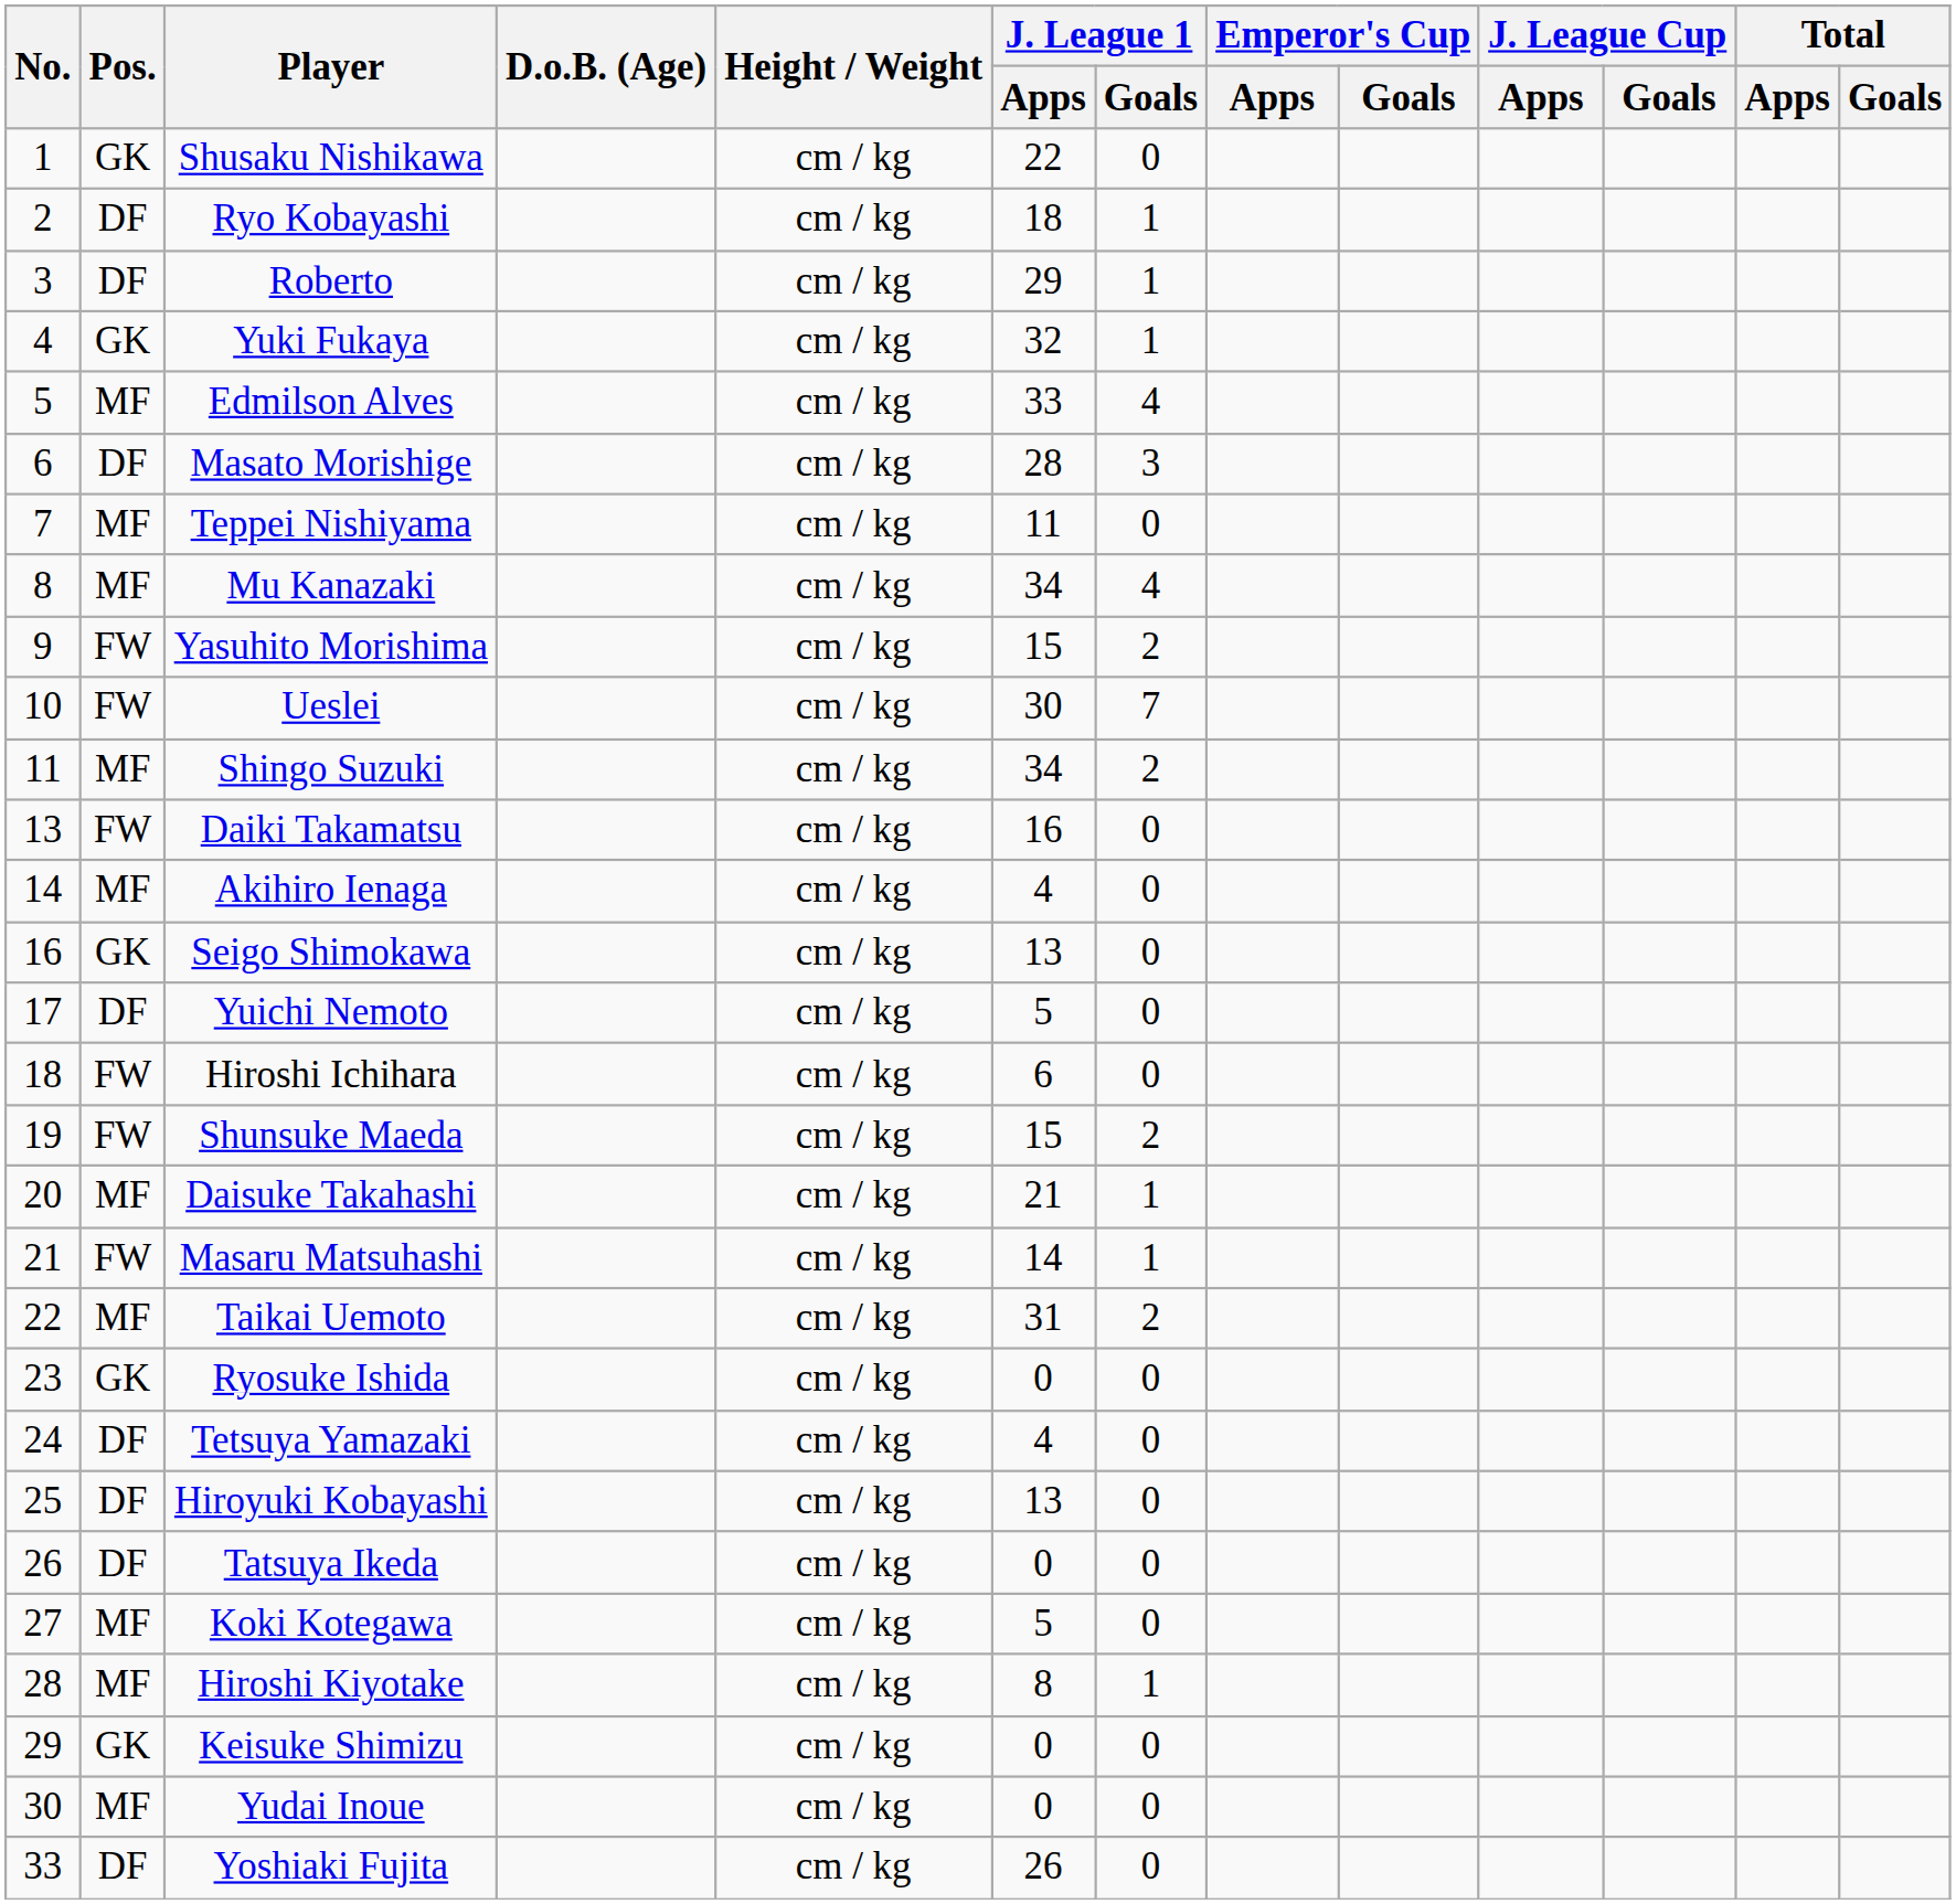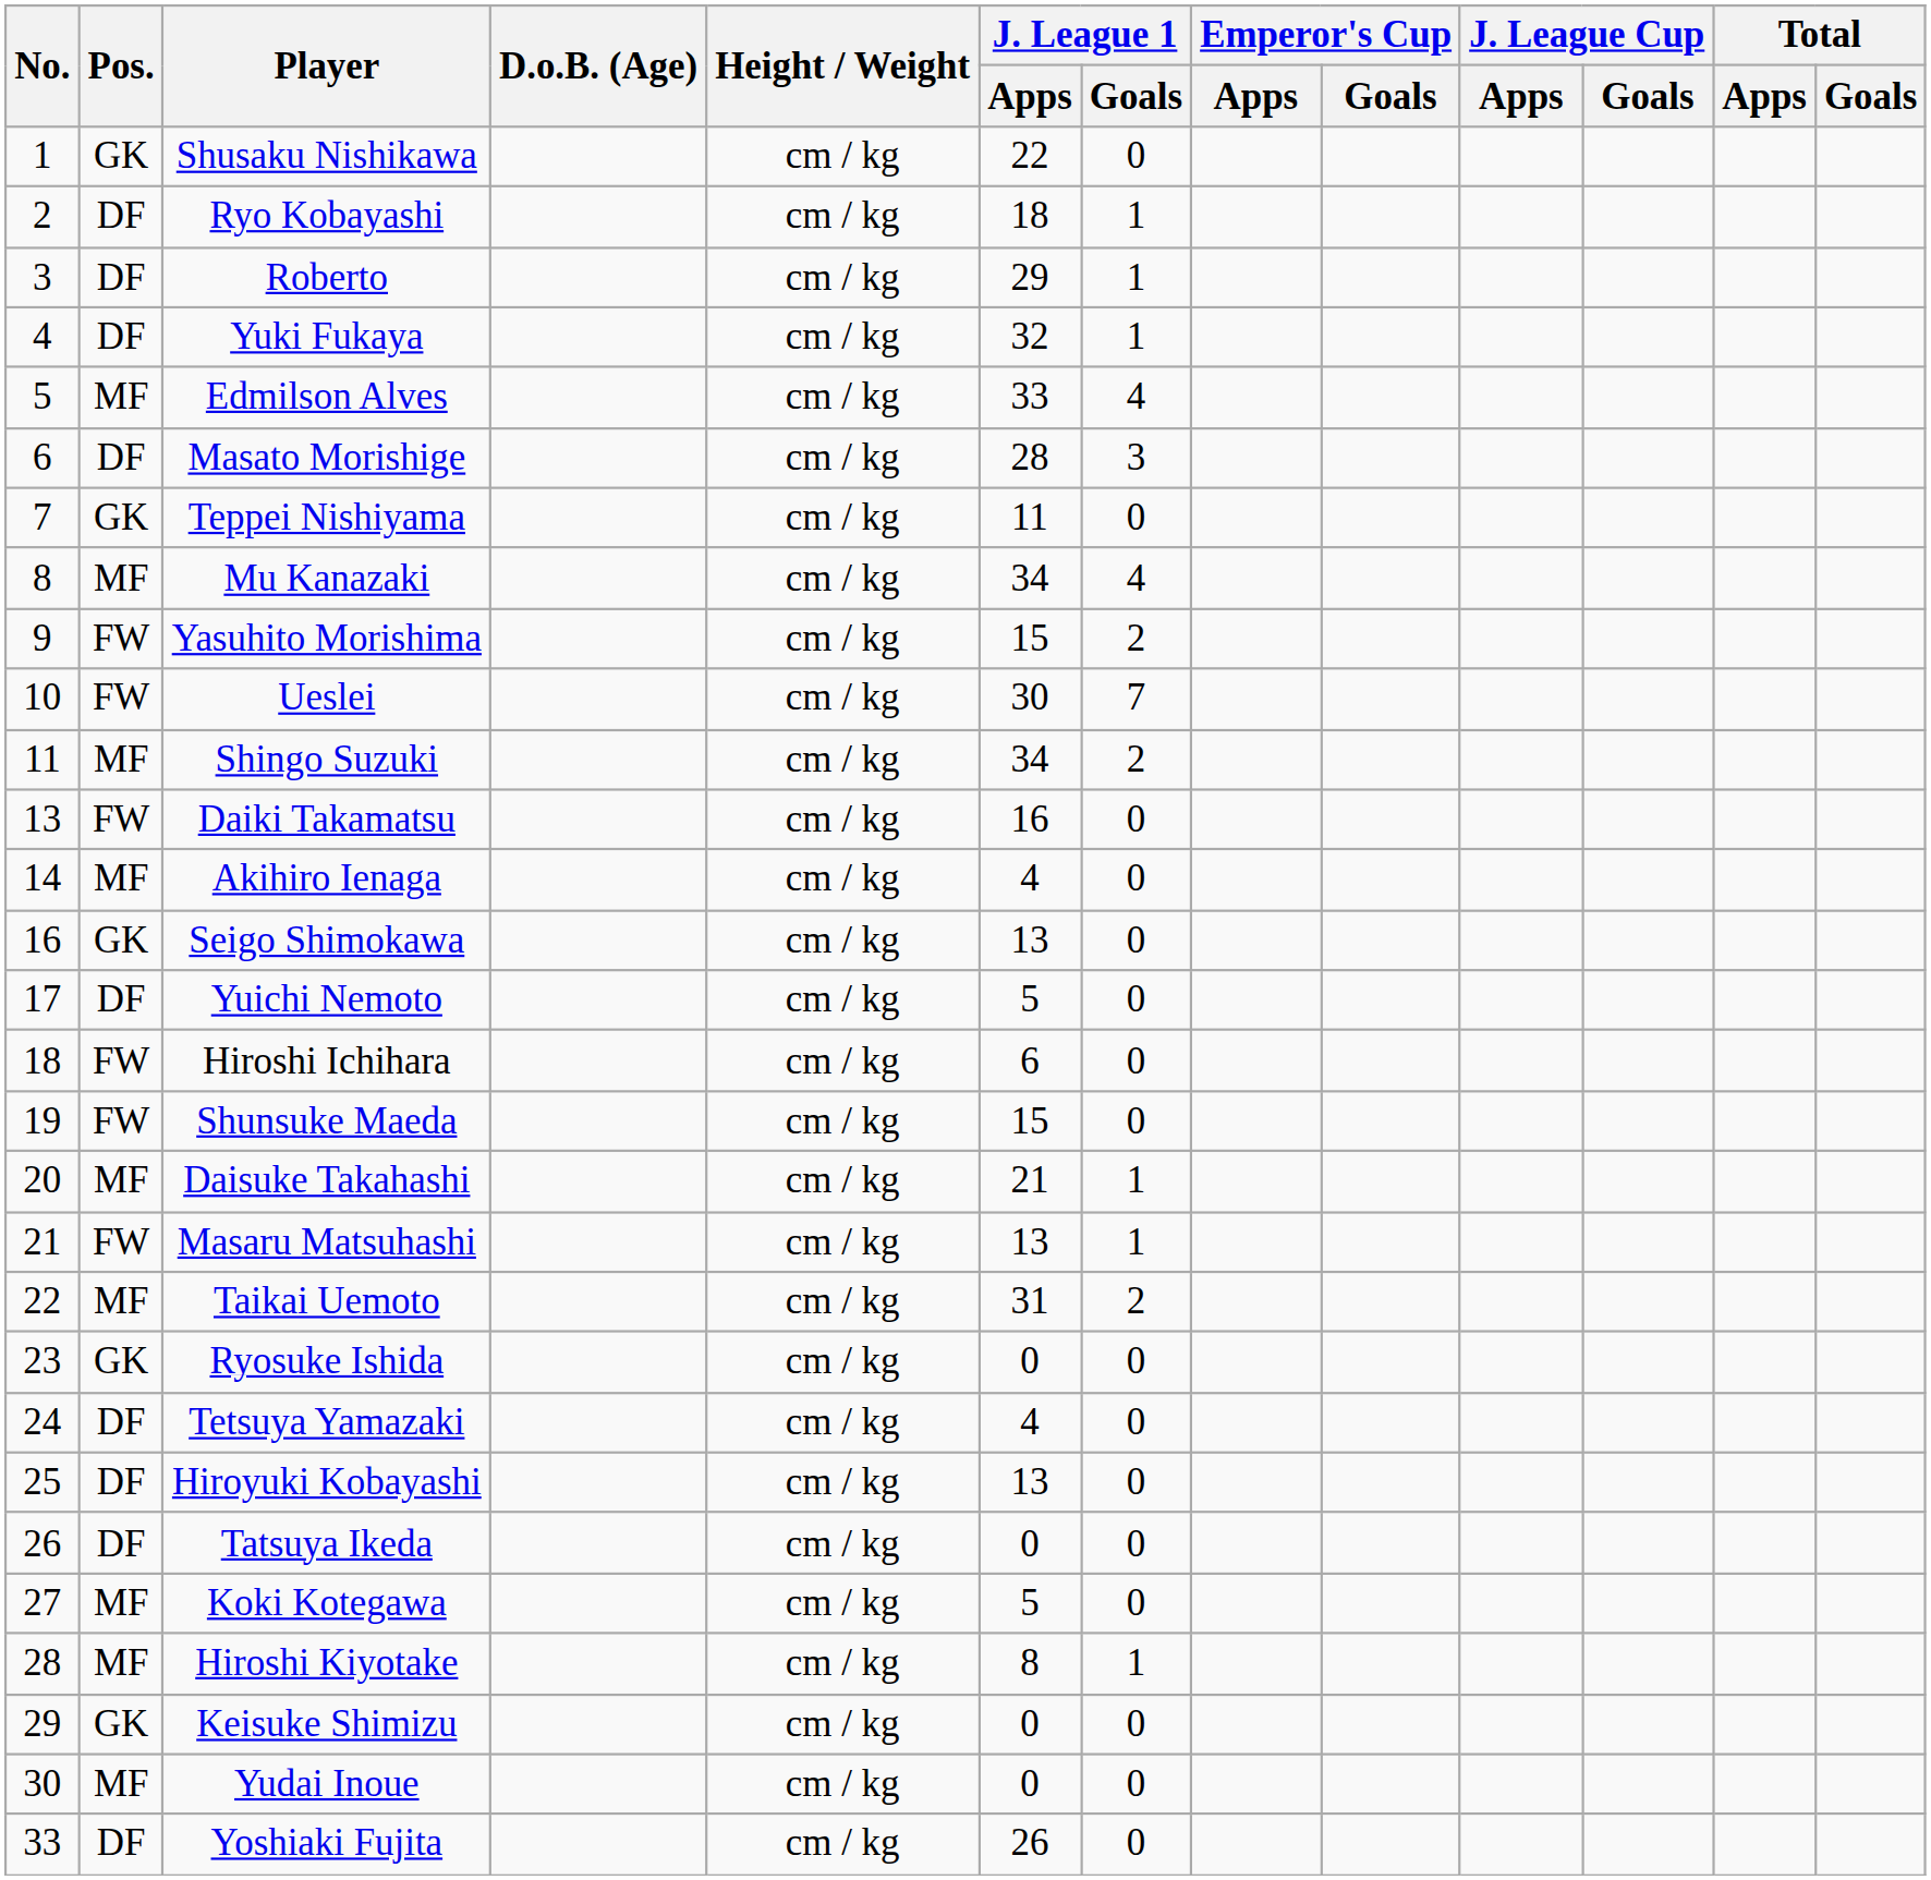Yuki Fukaya | Pos.: GK -> DF
Teppei Nishiyama | Pos.: MF -> GK
Shunsuke Maeda | J. League 1 / Goals: 2 -> 0
Masaru Matsuhashi | J. League 1 / Apps: 14 -> 13
